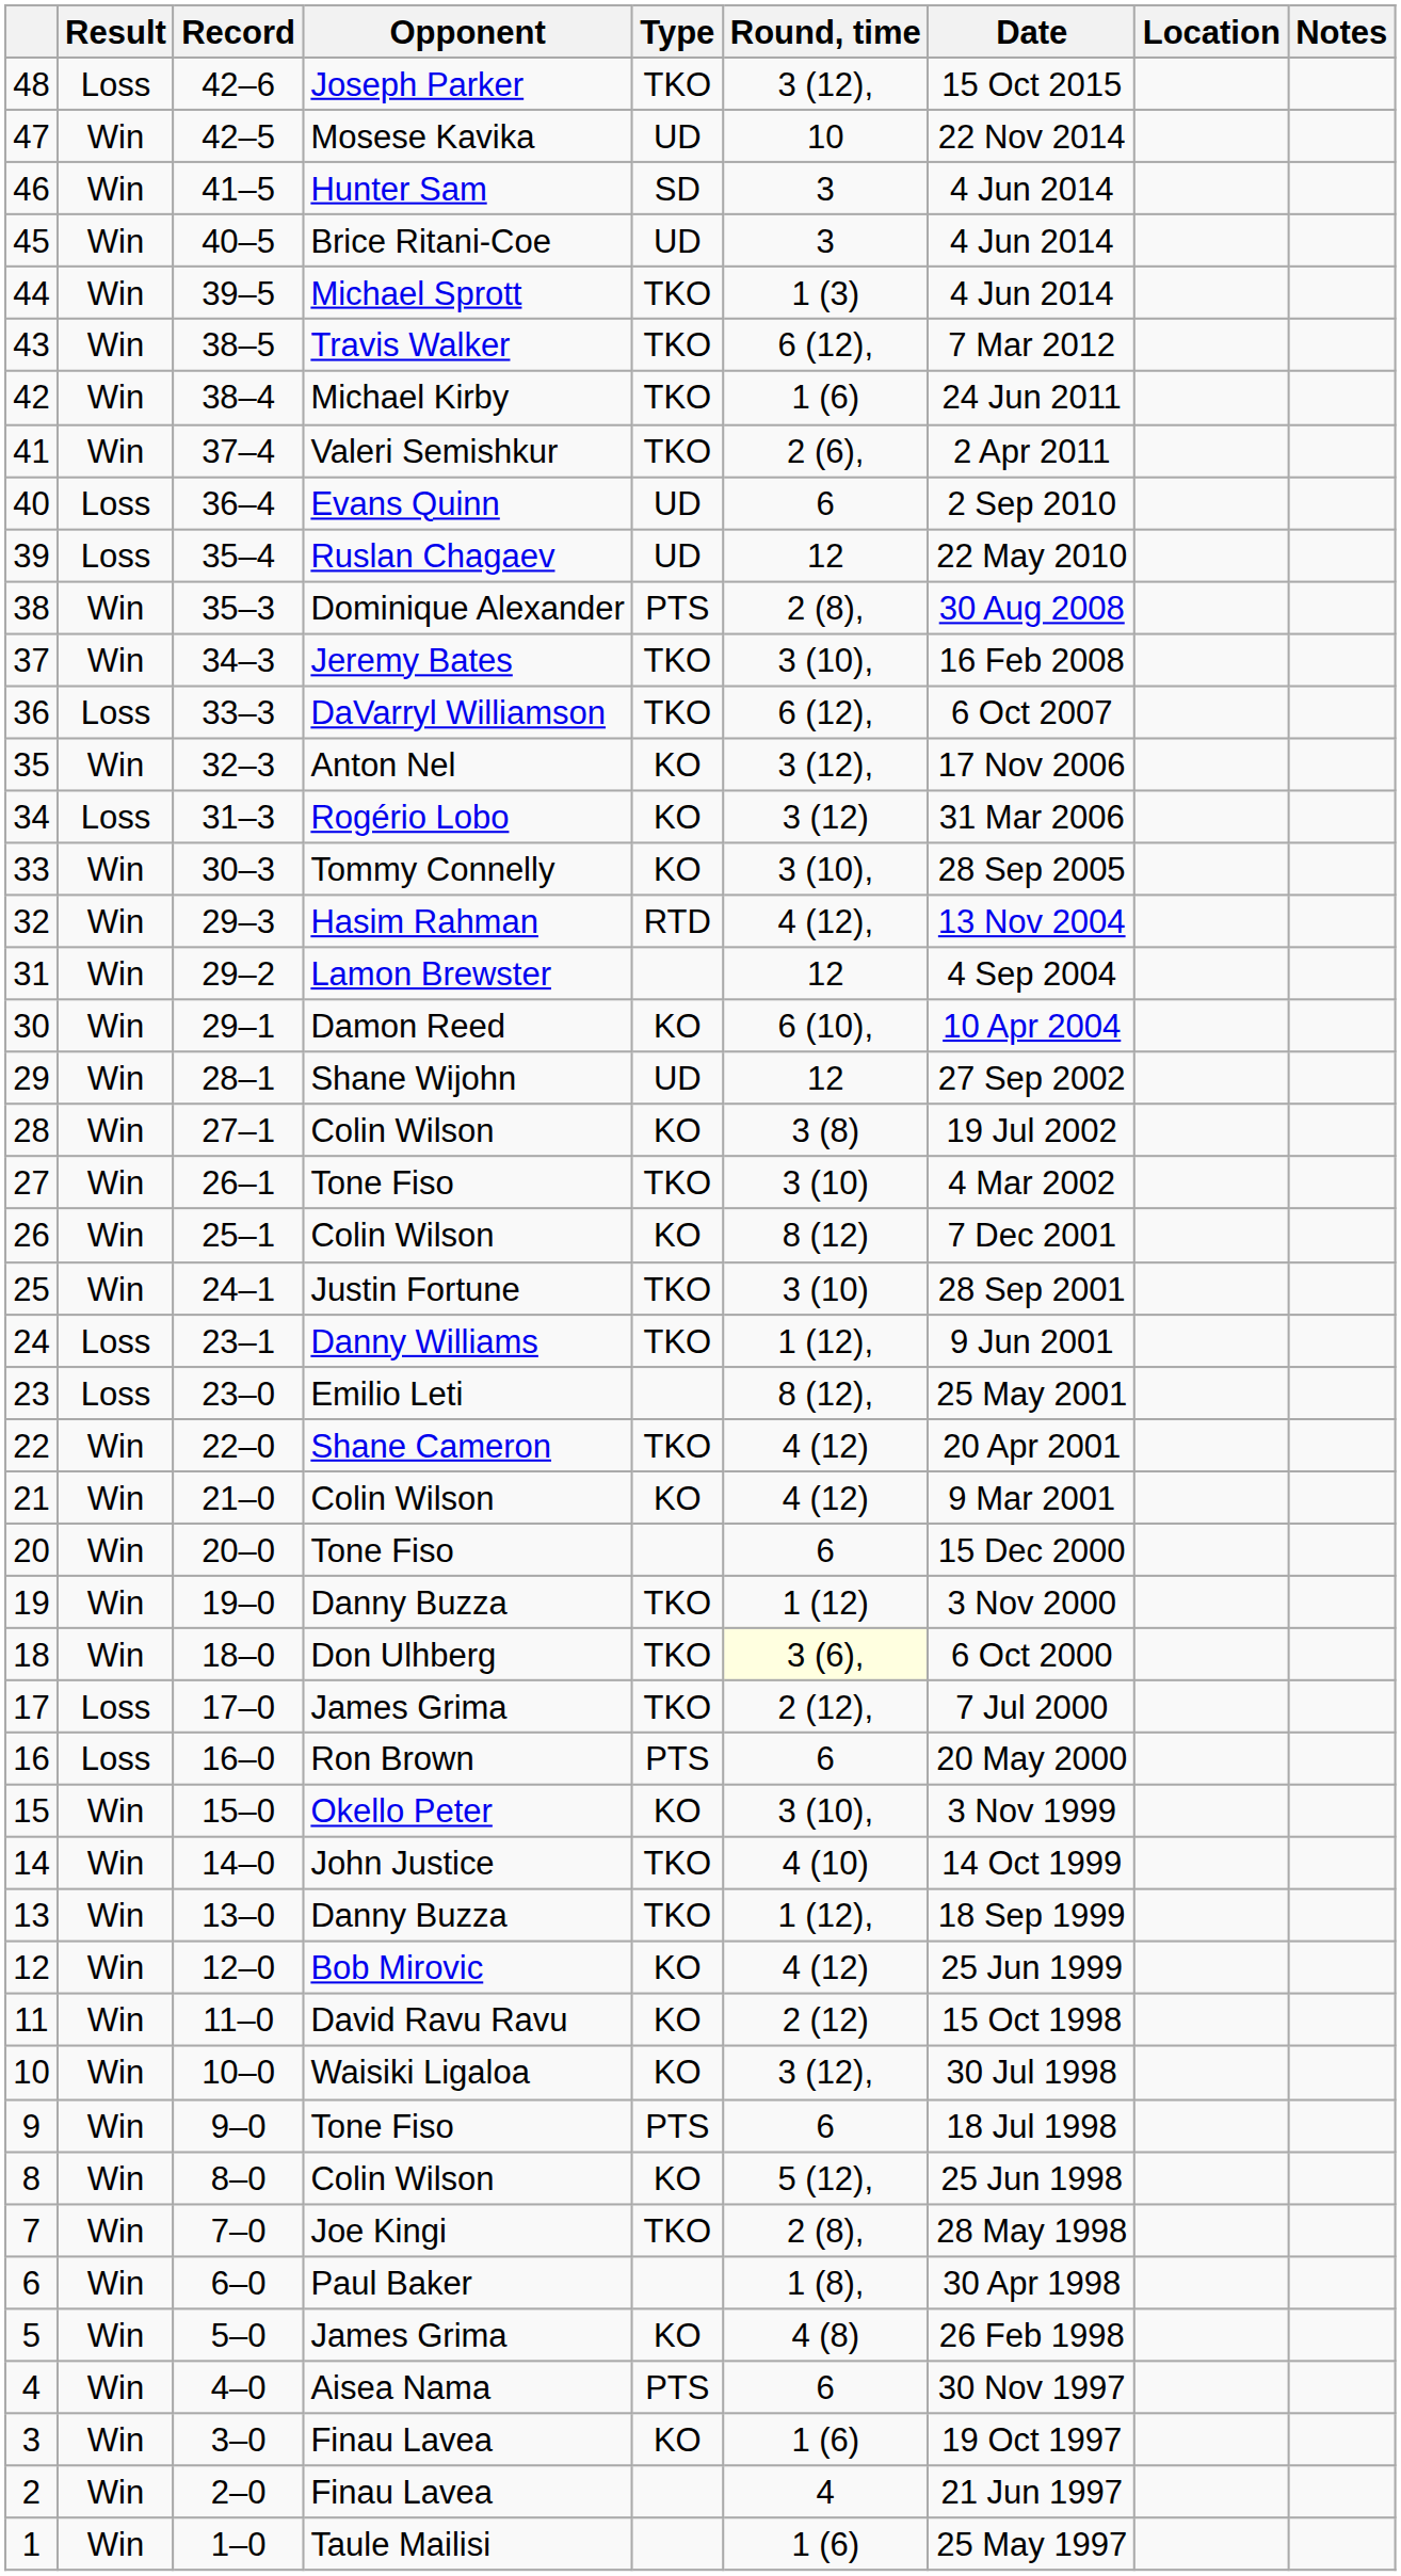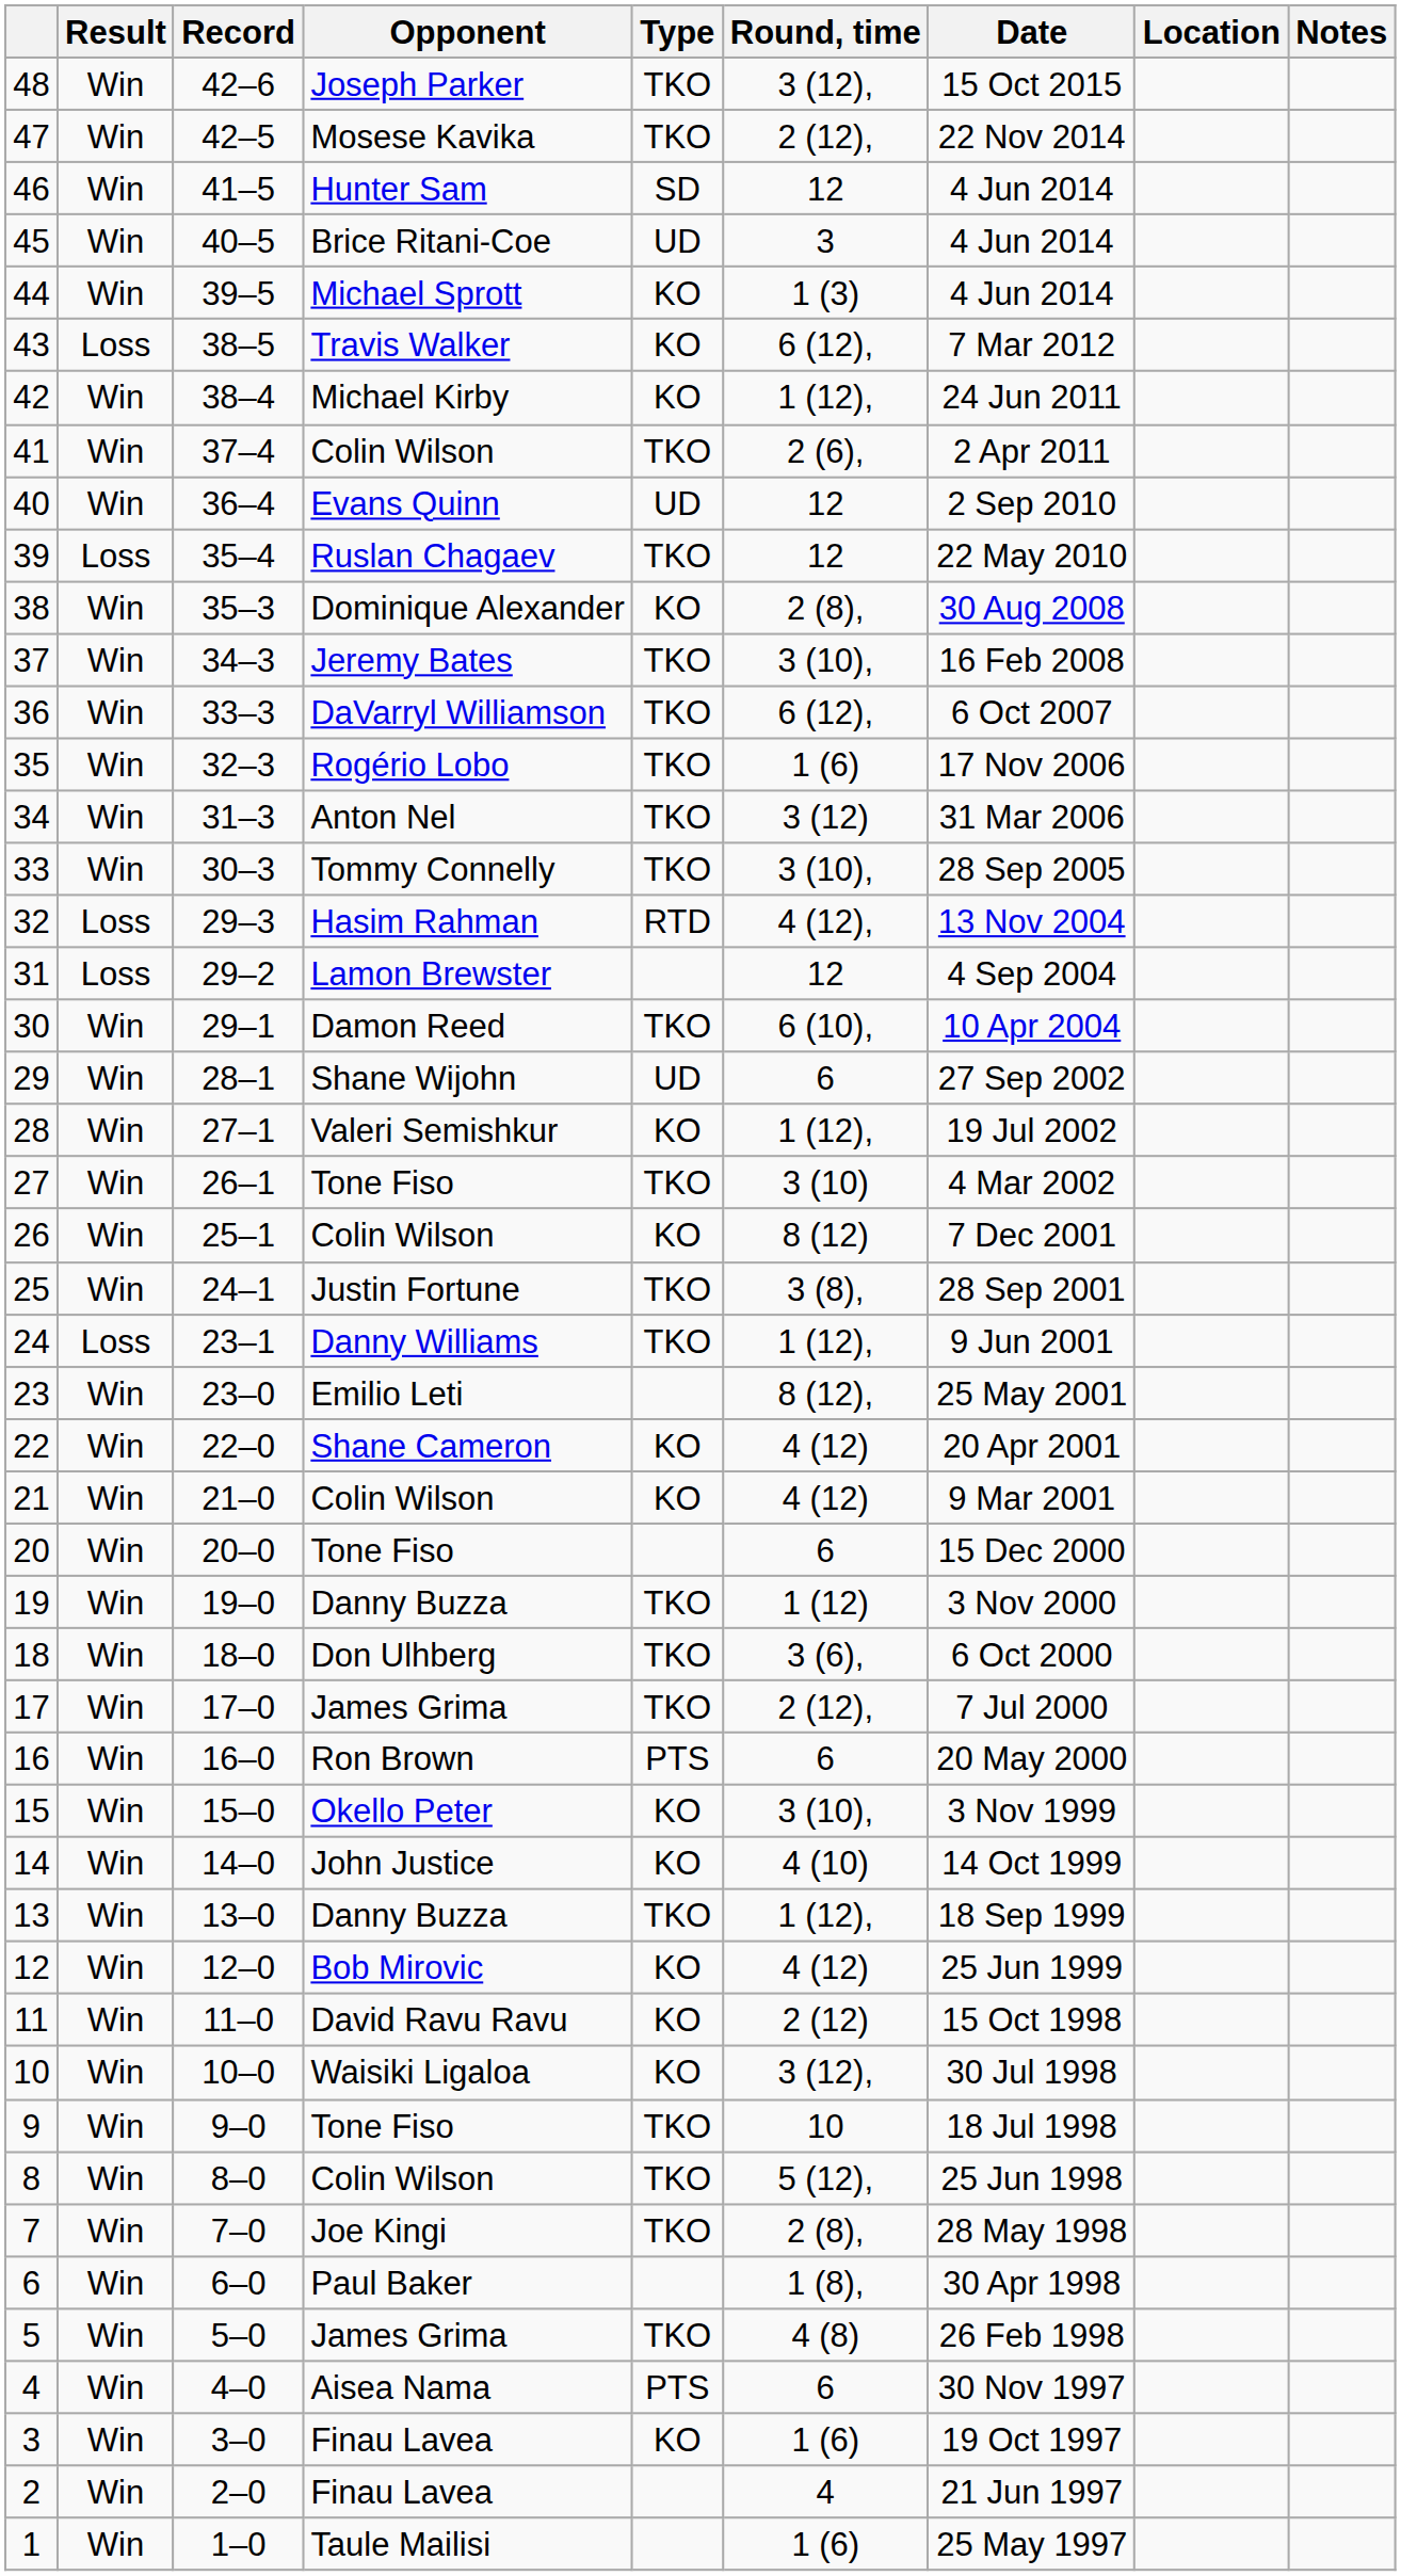48 | Result: Loss -> Win
47 | Type: UD -> TKO
47 | Round, time: 10 -> 2 (12),
46 | Round, time: 3 -> 12
44 | Type: TKO -> KO
43 | Result: Win -> Loss
43 | Type: TKO -> KO
42 | Type: TKO -> KO
42 | Round, time: 1 (6) -> 1 (12),
41 | Opponent: Valeri Semishkur -> Colin Wilson
40 | Result: Loss -> Win
40 | Round, time: 6 -> 12
39 | Type: UD -> TKO
38 | Type: PTS -> KO
36 | Result: Loss -> Win
35 | Opponent: Anton Nel -> Rogério Lobo
35 | Type: KO -> TKO
35 | Round, time: 3 (12), -> 1 (6)
34 | Result: Loss -> Win
34 | Opponent: Rogério Lobo -> Anton Nel
34 | Type: KO -> TKO
33 | Type: KO -> TKO
32 | Result: Win -> Loss
31 | Result: Win -> Loss
30 | Type: KO -> TKO
29 | Round, time: 12 -> 6
28 | Opponent: Colin Wilson -> Valeri Semishkur
28 | Round, time: 3 (8) -> 1 (12),
25 | Round, time: 3 (10) -> 3 (8),
23 | Result: Loss -> Win
22 | Type: TKO -> KO
18 | Round, time: lightyellow background -> no background
17 | Result: Loss -> Win
16 | Result: Loss -> Win
14 | Type: TKO -> KO
9 | Type: PTS -> TKO
9 | Round, time: 6 -> 10
8 | Type: KO -> TKO
5 | Type: KO -> TKO
